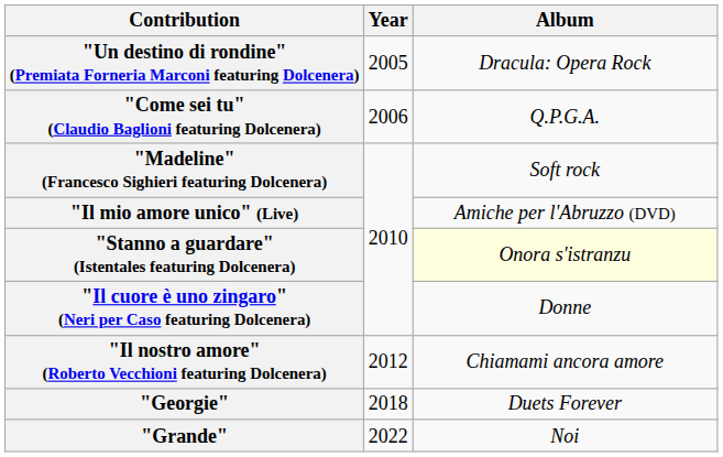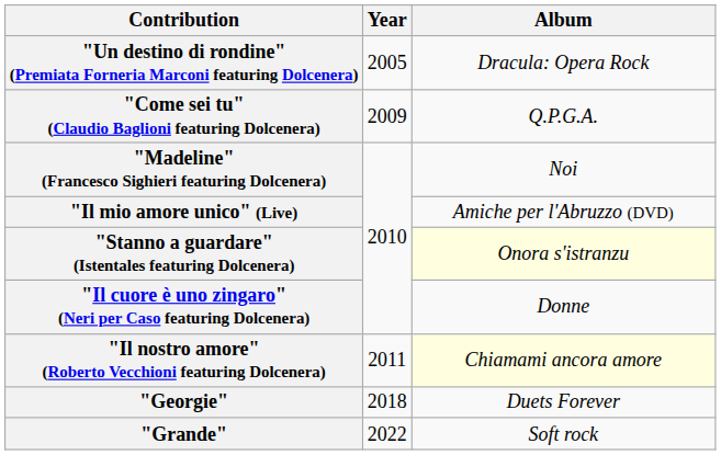"Come sei tu" (Claudio Baglioni featuring Dolcenera) | Year: 2006 -> 2009
"Madeline" (Francesco Sighieri featuring Dolcenera) | Album: Soft rock -> Noi
"Il nostro amore" (Roberto Vecchioni featuring Dolcenera) | Year: 2012 -> 2011
"Il nostro amore" (Roberto Vecchioni featuring Dolcenera) | Album: no background -> lightyellow background
"Grande" | Album: Noi -> Soft rock
